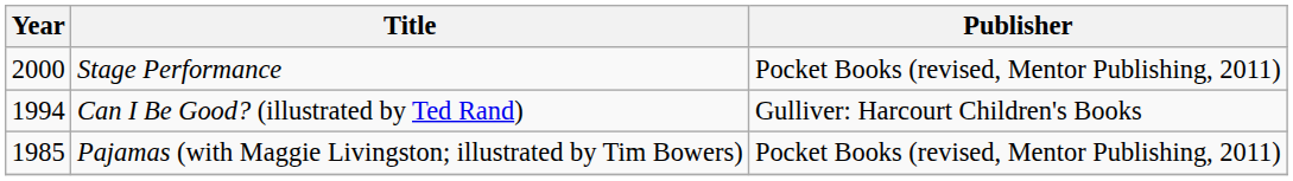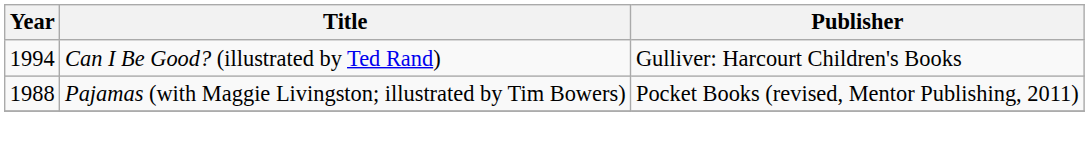- row: 2000 | Stage Performance | Pocket Books (revised, Mentor Publishing, 2011)
Pajamas (with Maggie Livingston; illustrated by Tim Bowers) | Year: 1985 -> 1988
